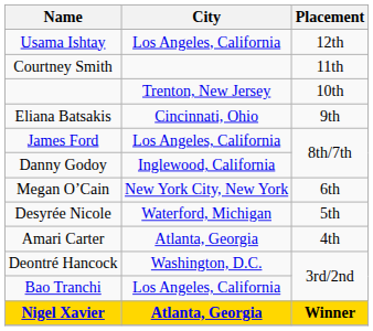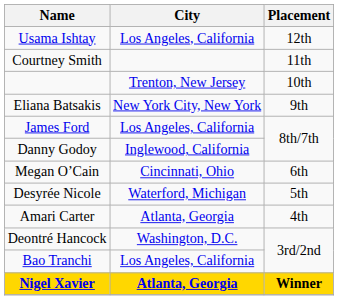Eliana Batsakis | City: Cincinnati, Ohio -> New York City, New York
Megan O’Cain | City: New York City, New York -> Cincinnati, Ohio
